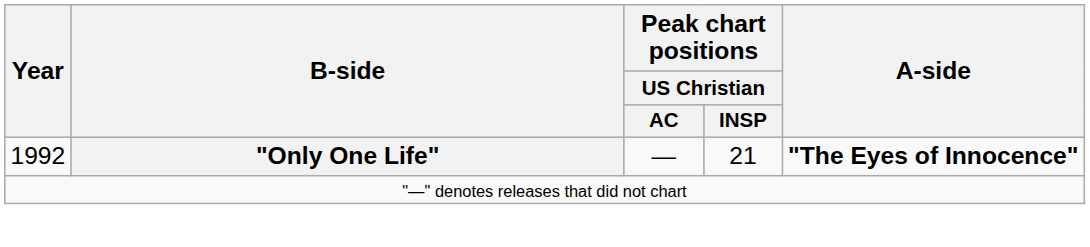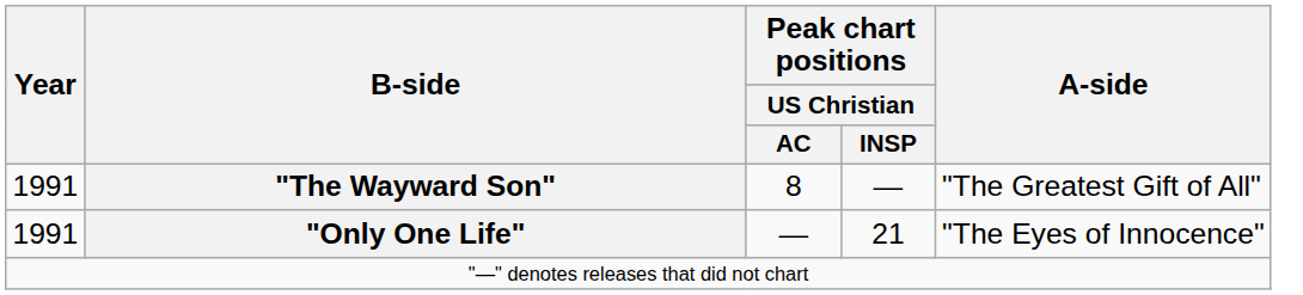+ row: 1991 | "The Wayward Son" | 8 | — | "The Greatest Gift of All"
"Only One Life" | Year: 1992 -> 1991
"Only One Life" | A-side: bold -> normal
